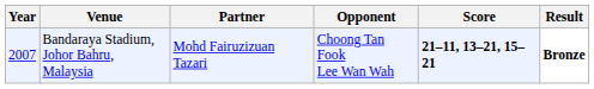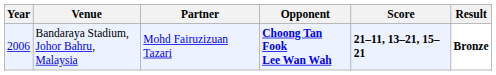Bandaraya Stadium, Johor Bahru, Malaysia | Year: 2007 -> 2006
Bandaraya Stadium, Johor Bahru, Malaysia | Opponent: normal -> bold
